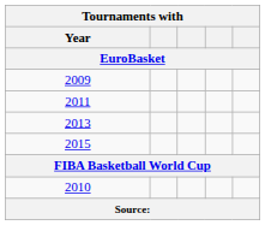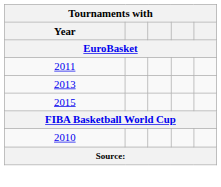- row: 2009
